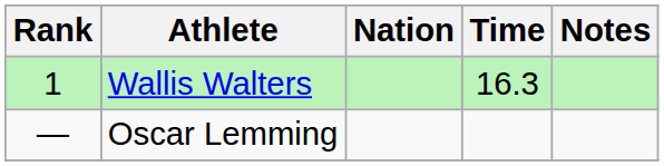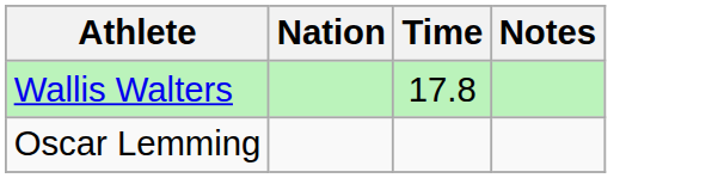- column: Rank | 1 | —
Wallis Walters | Time: 16.3 -> 17.8
